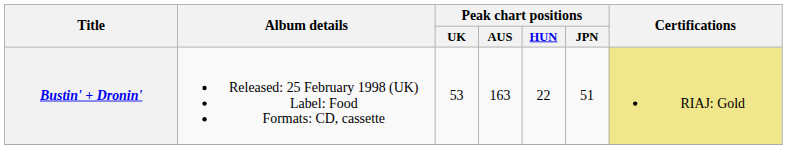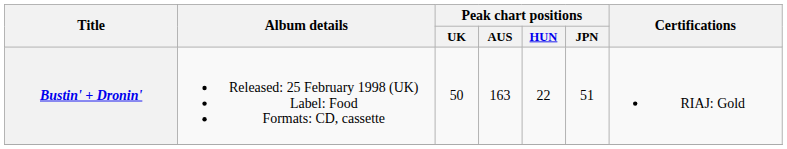Bustin' + Dronin' | Peak chart positions / UK: 53 -> 50
Bustin' + Dronin' | Certifications: khaki background -> no background
